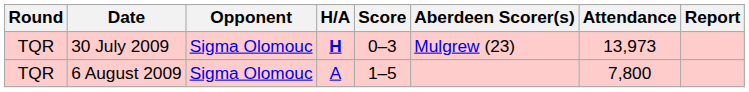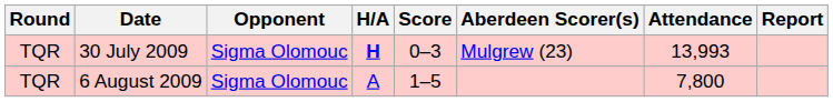30 July 2009 | Attendance: 13,973 -> 13,993
